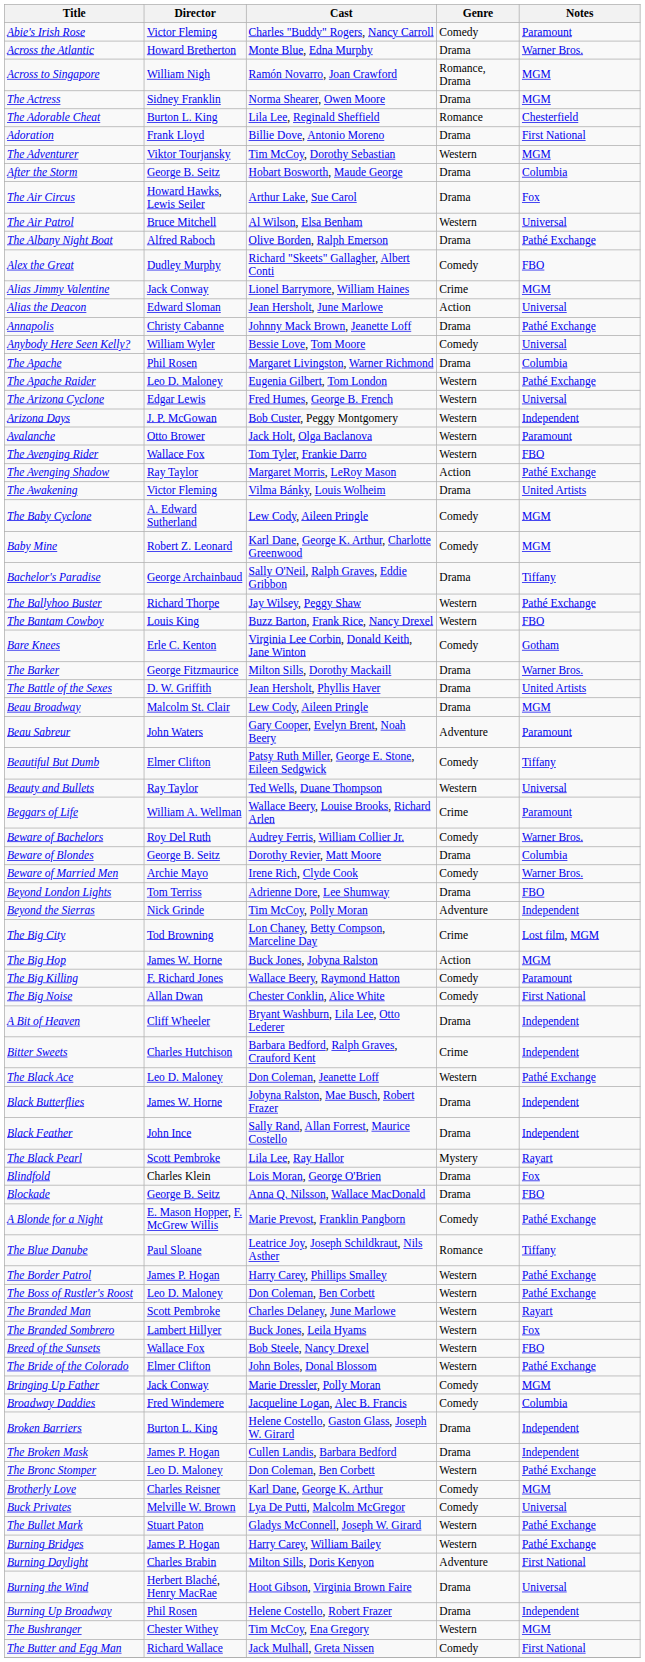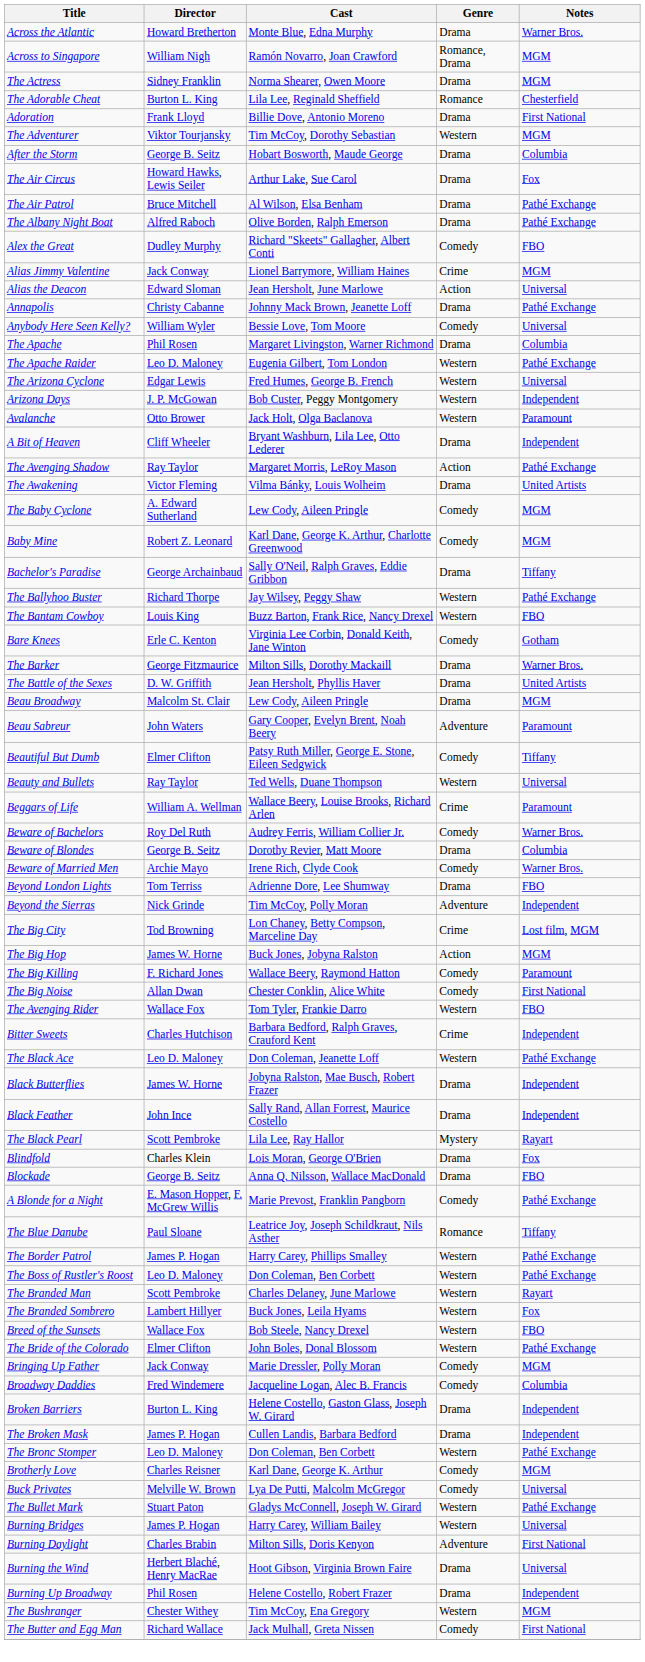- row: Abie's Irish Rose | Victor Fleming | Charles "Buddy" Rogers, Nancy Carroll | Comedy | Paramount
The Air Patrol | Genre: Western -> Drama
The Air Patrol | Notes: Universal -> Pathé Exchange
rows swapped: The Avenging Rider <-> A Bit of Heaven
Burning Bridges | Notes: Pathé Exchange -> Universal
